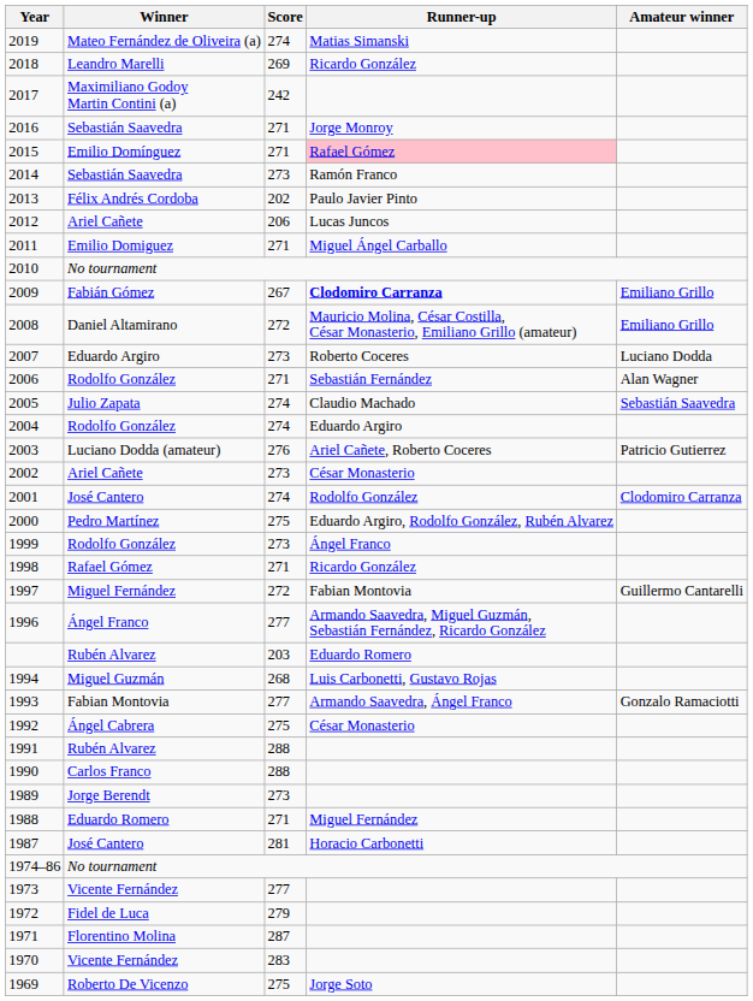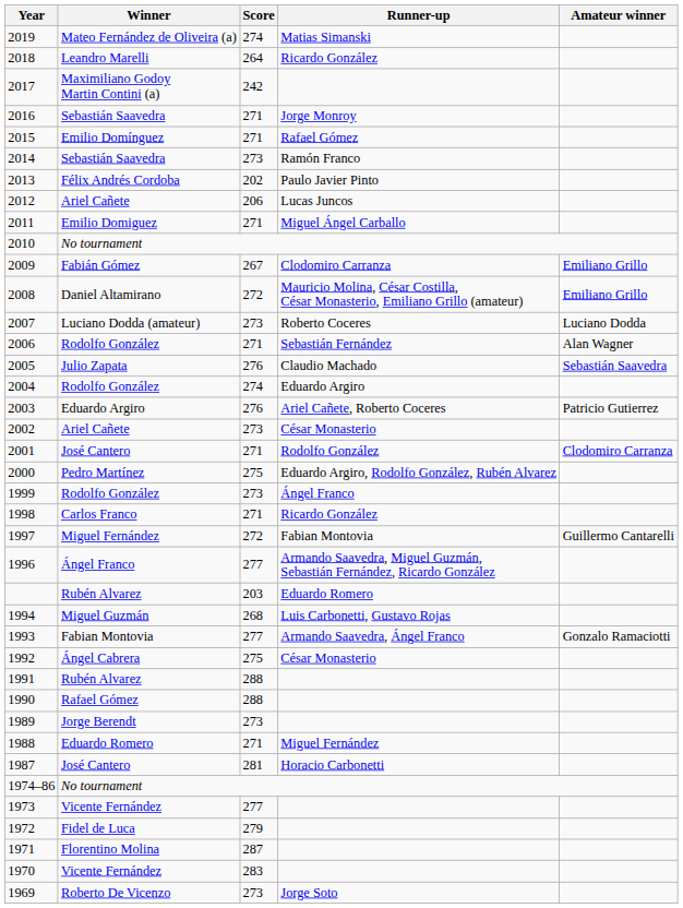2018 | Score: 269 -> 264
2015 | Runner-up: pink background -> no background
2009 | Runner-up: bold -> normal
2007 | Winner: Eduardo Argiro -> Luciano Dodda (amateur)
2005 | Score: 274 -> 276
2003 | Winner: Luciano Dodda (amateur) -> Eduardo Argiro
2001 | Score: 274 -> 271
1998 | Winner: Rafael Gómez -> Carlos Franco
1990 | Winner: Carlos Franco -> Rafael Gómez
1969 | Score: 275 -> 273
